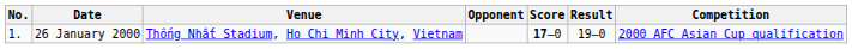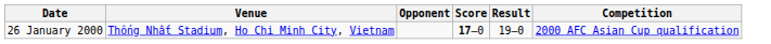- column: No. | 1.
